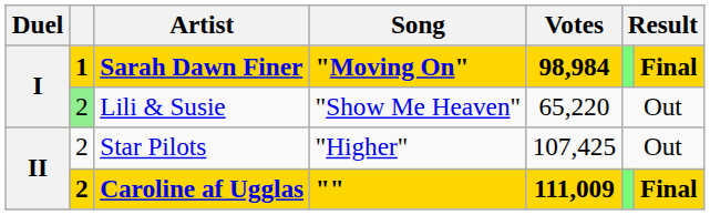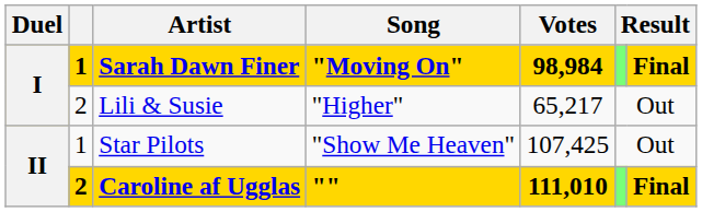Lili & Susie | column 2: lightgreen background -> no background
Lili & Susie | Song: "Show Me Heaven" -> "Higher"
Lili & Susie | Votes: 65,220 -> 65,217
Star Pilots | column 2: 2 -> 1
Star Pilots | Song: "Higher" -> "Show Me Heaven"
Caroline af Ugglas | Votes: 111,009 -> 111,010
